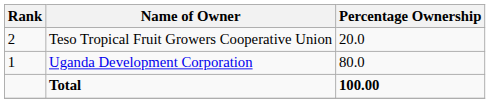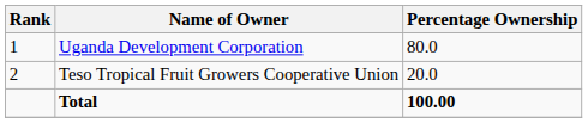rows swapped: Uganda Development Corporation <-> Teso Tropical Fruit Growers Cooperative Union
